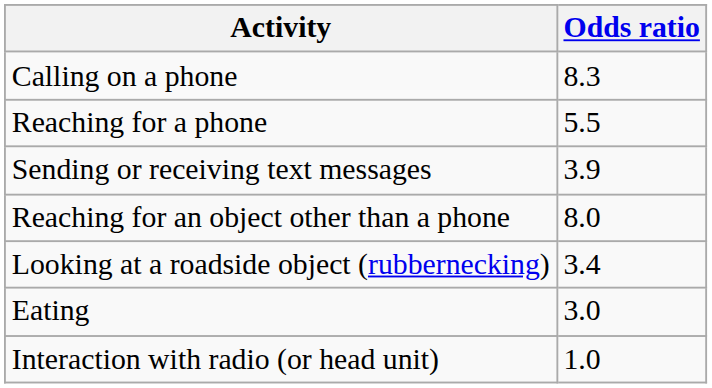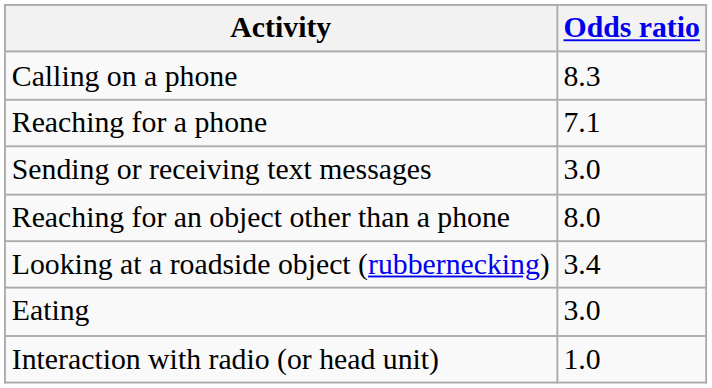Reaching for a phone | Odds ratio: 5.5 -> 7.1
Sending or receiving text messages | Odds ratio: 3.9 -> 3.0
